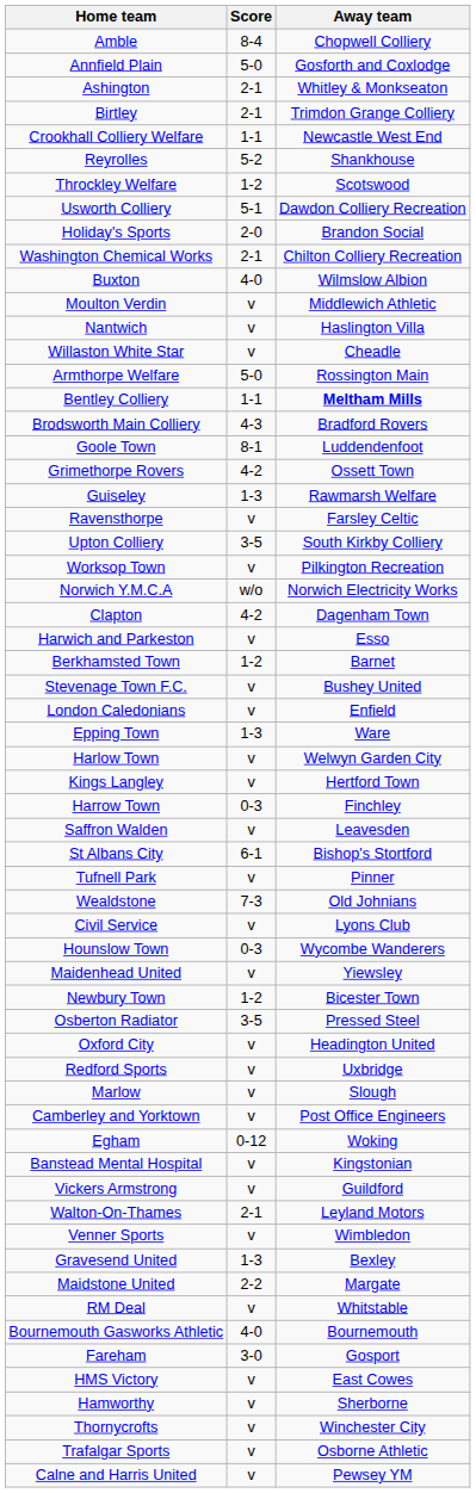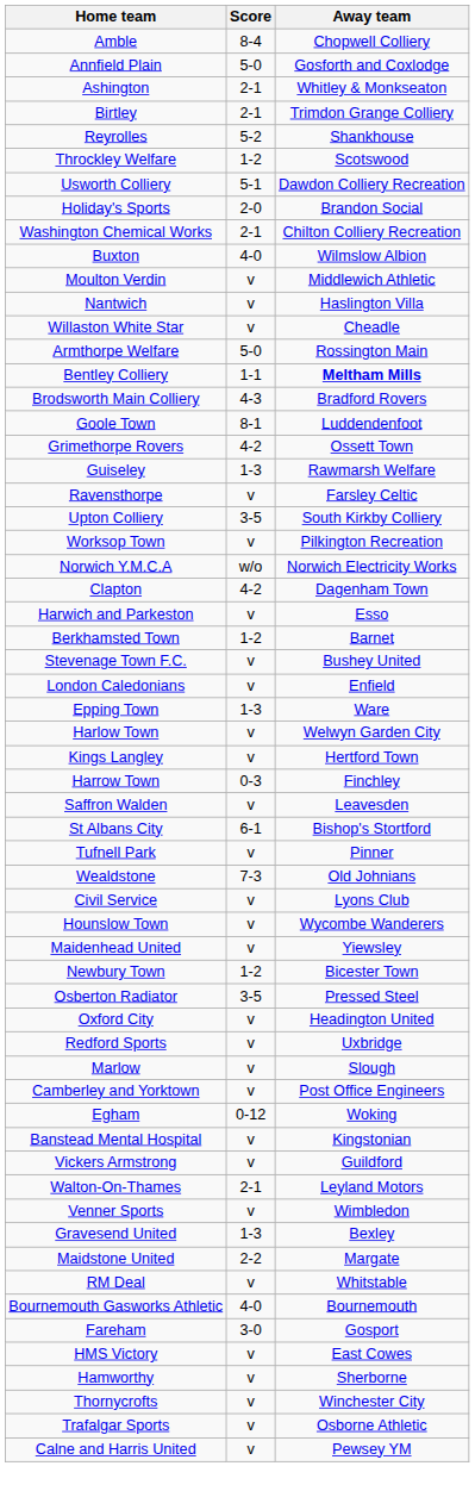- row: Crookhall Colliery Welfare | 1-1 | Newcastle West End
Hounslow Town | Score: 0-3 -> v
